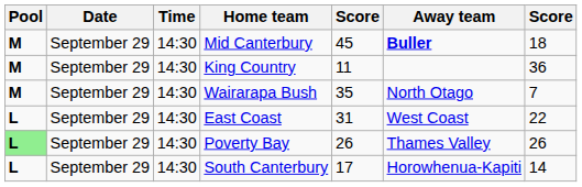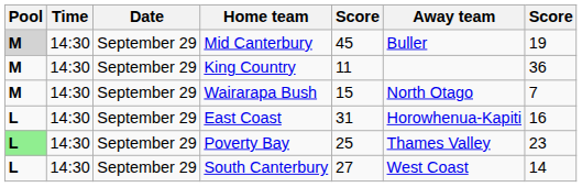columns swapped: Date <-> Time
Mid Canterbury | Pool: no background -> lightgrey background
Mid Canterbury | Away team: bold -> normal
Mid Canterbury | column 7: 18 -> 19
Wairarapa Bush | column 5: 35 -> 15
East Coast | Away team: West Coast -> Horowhenua-Kapiti
East Coast | column 7: 22 -> 16
Poverty Bay | column 5: 26 -> 25
Poverty Bay | column 7: 26 -> 23
South Canterbury | column 5: 17 -> 27
South Canterbury | Away team: Horowhenua-Kapiti -> West Coast
